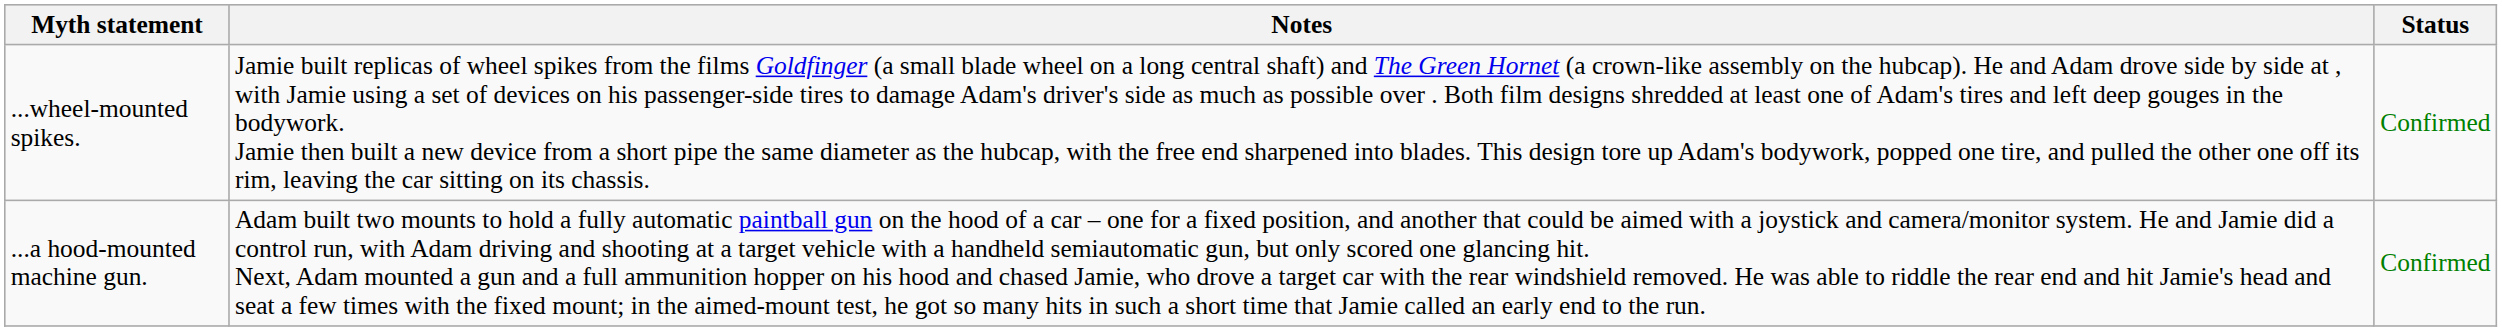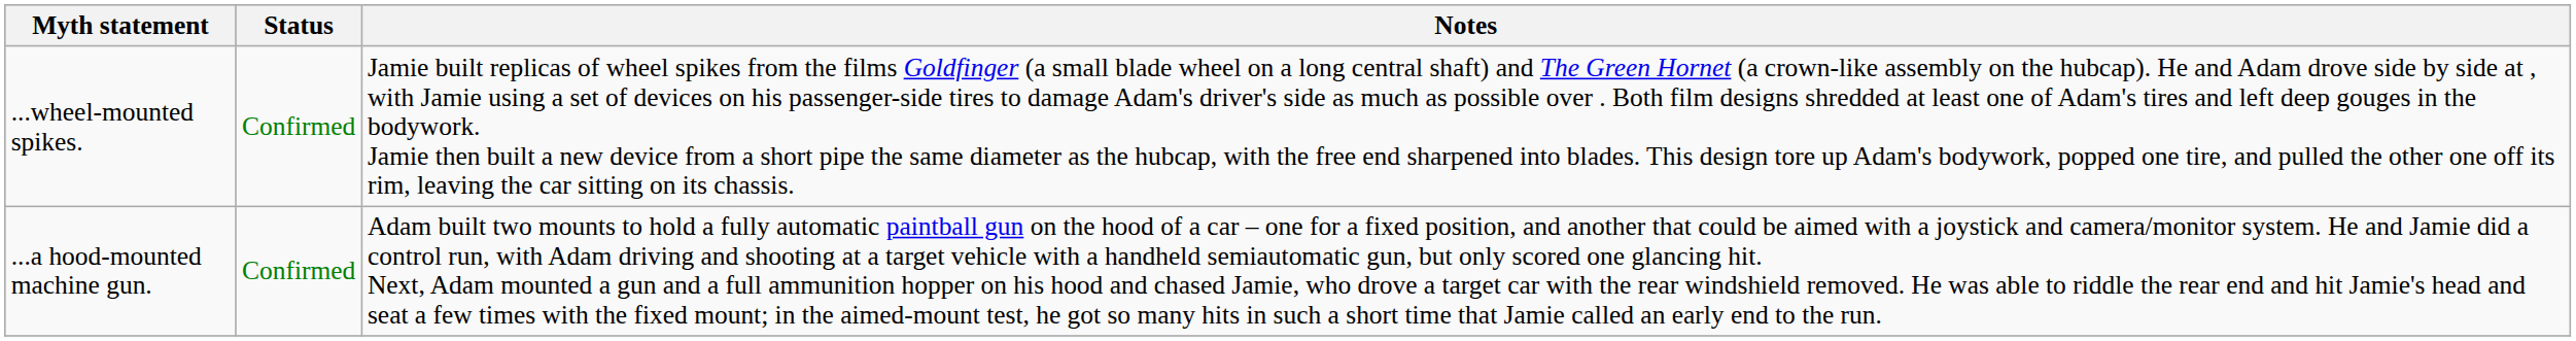columns swapped: Status <-> Notes
